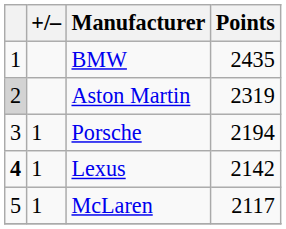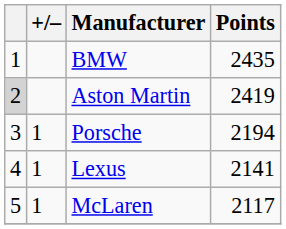Aston Martin | Points: 2319 -> 2419
Lexus | column 1: bold -> normal
Lexus | Points: 2142 -> 2141
